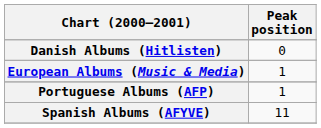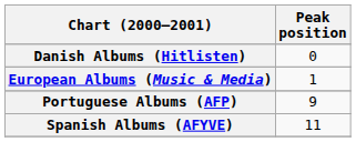Portuguese Albums (AFP) | Peak position: 1 -> 9
